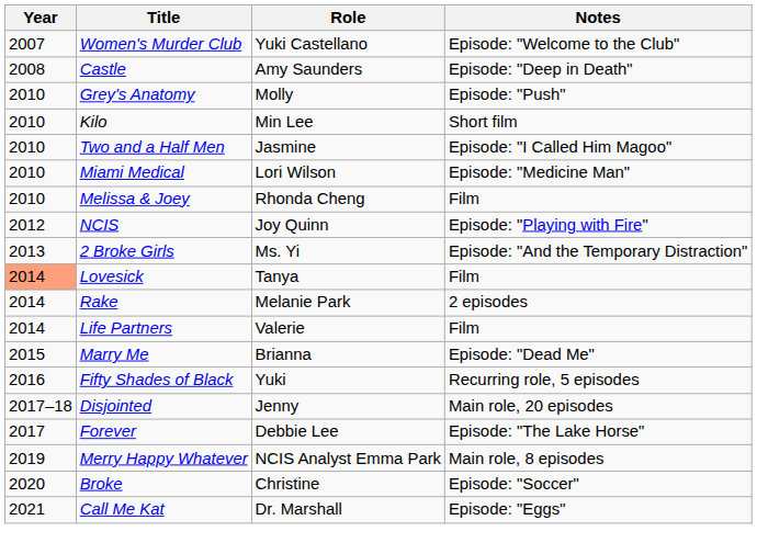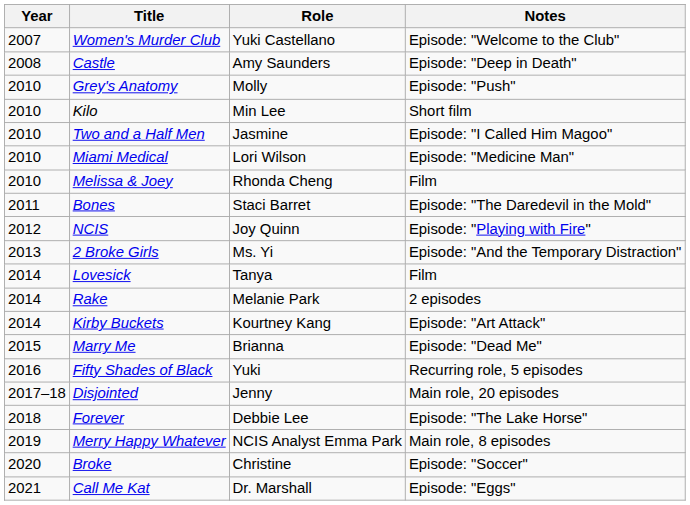+ row: 2011 | Bones | Staci Barret | Episode: "The Daredevil in the Mold"
Lovesick | Year: lightsalmon background -> no background
- row: 2014 | Life Partners | Valerie | Film
+ row: 2014 | Kirby Buckets | Kourtney Kang | Episode: "Art Attack"
Forever | Year: 2017 -> 2018
